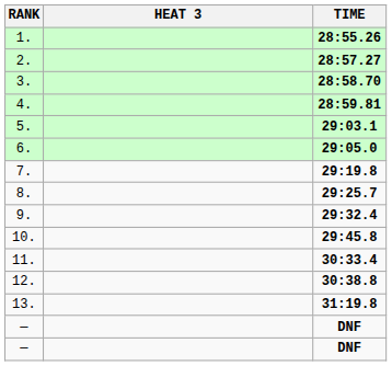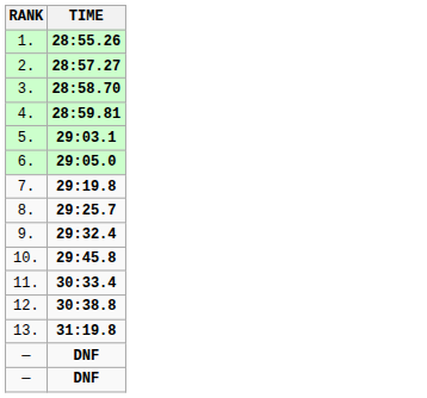- column: HEAT 3
